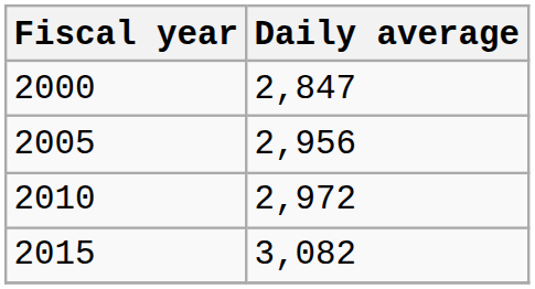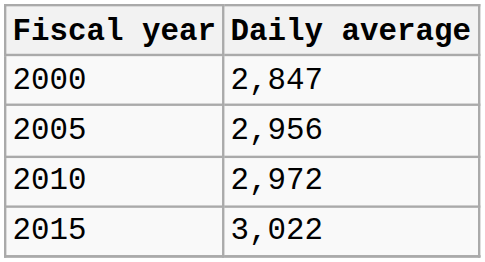2015 | Daily average: 3,082 -> 3,022
